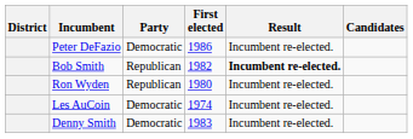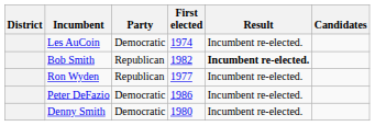rows swapped: Les AuCoin <-> Peter DeFazio
Ron Wyden | First elected: 1980 -> 1977
Denny Smith | First elected: 1983 -> 1980
